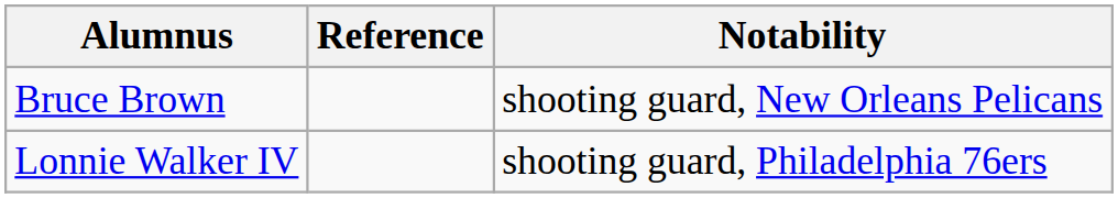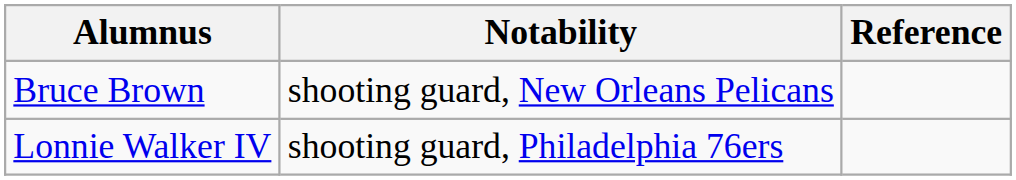columns swapped: Notability <-> Reference
